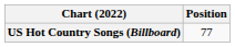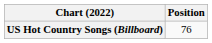US Hot Country Songs (Billboard) | Position: 77 -> 76
